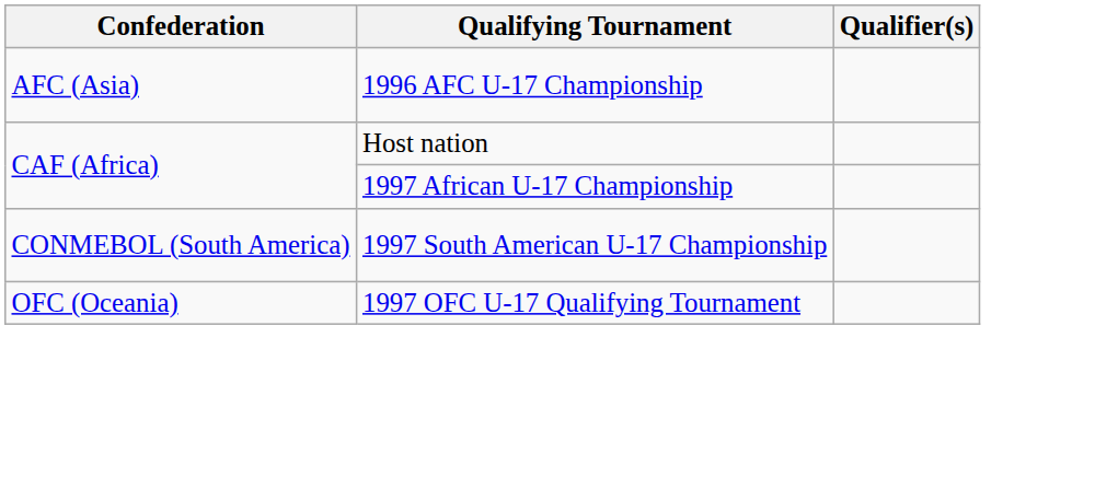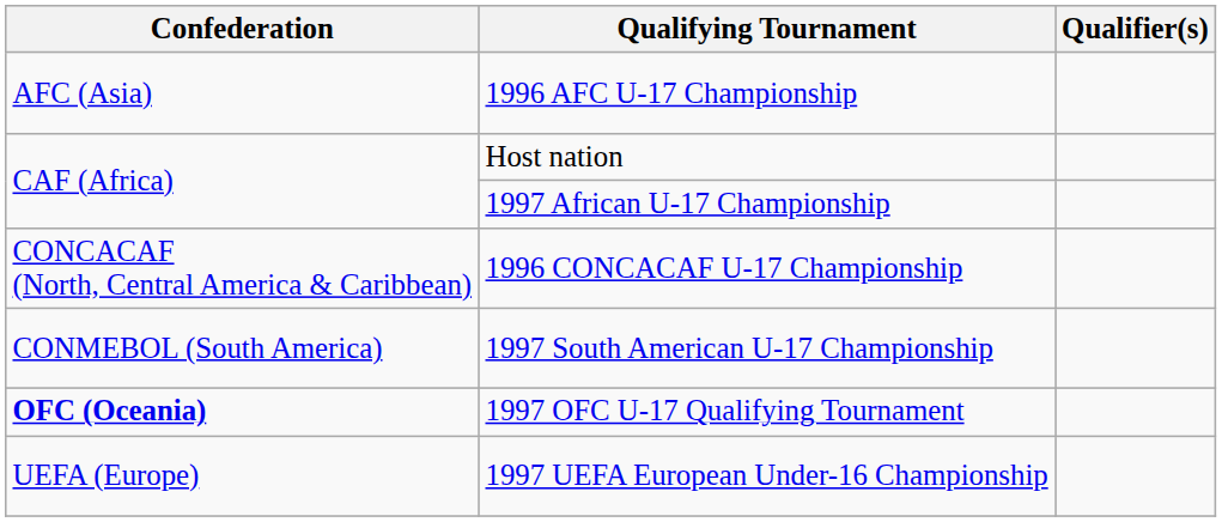+ row: CONCACAF (North, Central America & Caribbean) | 1996 CONCACAF U-17 Championship
1997 OFC U-17 Qualifying Tournament | Confederation: normal -> bold
+ row: UEFA (Europe) | 1997 UEFA European Under-16 Championship
